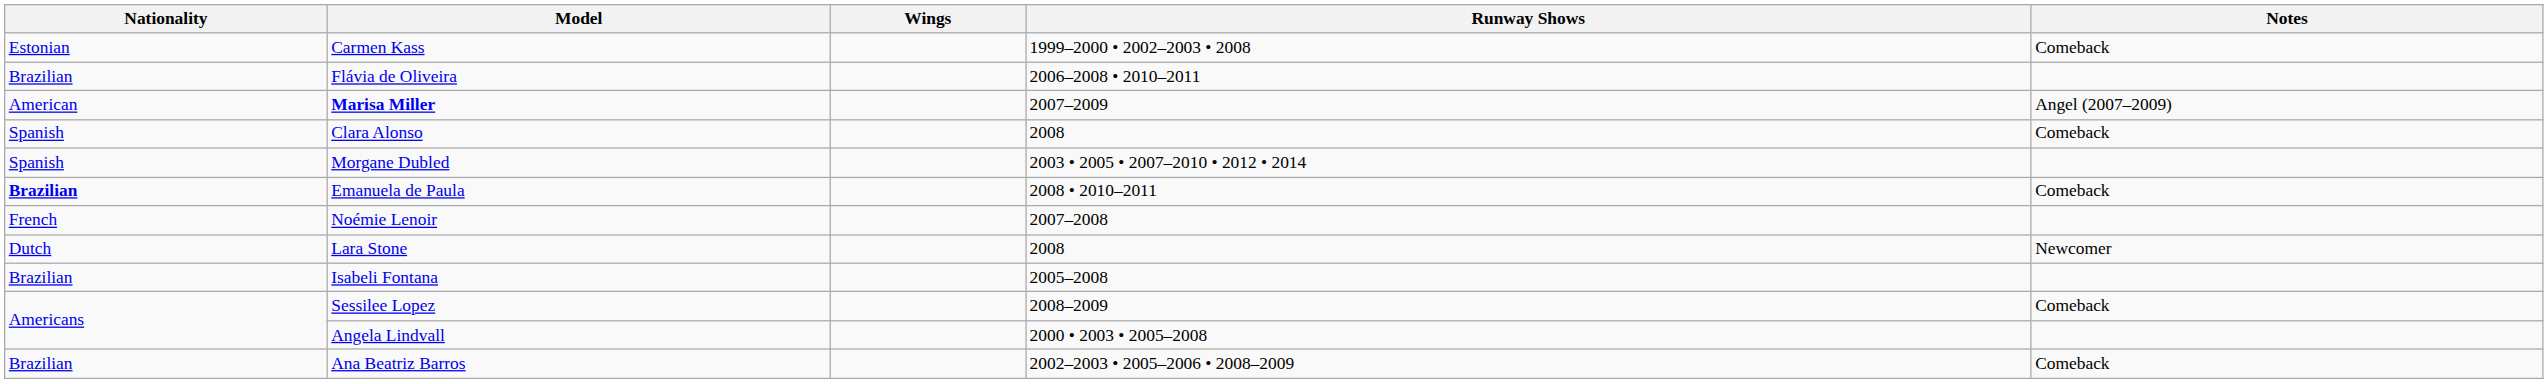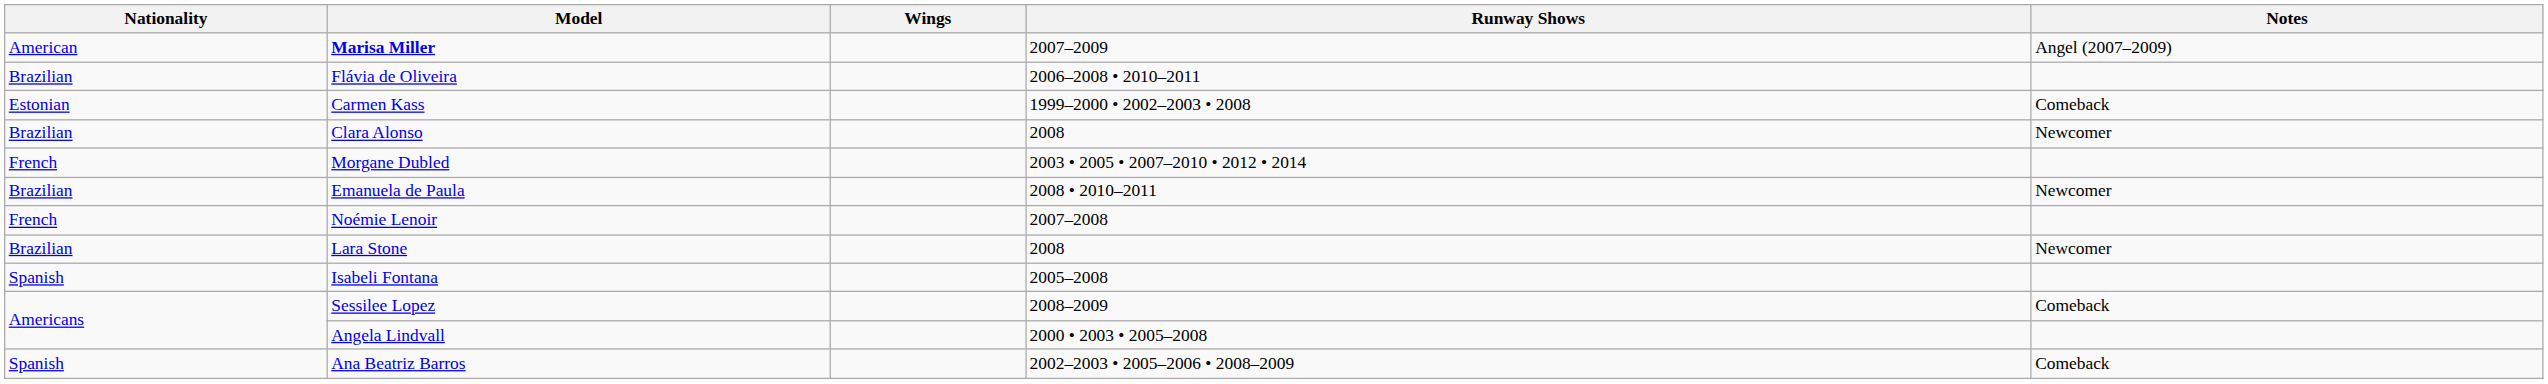rows swapped: Marisa Miller <-> Carmen Kass
Clara Alonso | Nationality: Spanish -> Brazilian
Clara Alonso | Notes: Comeback -> Newcomer
Morgane Dubled | Nationality: Spanish -> French
Emanuela de Paula | Nationality: bold -> normal
Emanuela de Paula | Notes: Comeback -> Newcomer
Lara Stone | Nationality: Dutch -> Brazilian
Isabeli Fontana | Nationality: Brazilian -> Spanish
Ana Beatriz Barros | Nationality: Brazilian -> Spanish
